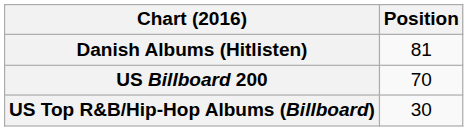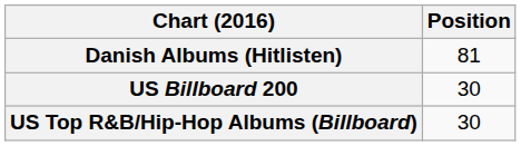US Billboard 200 | Position: 70 -> 30
